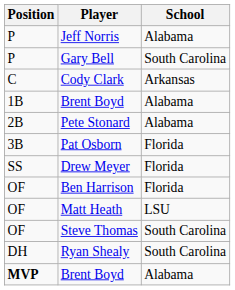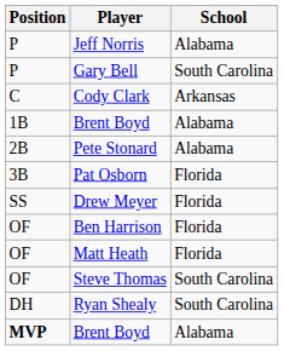Matt Heath | School: LSU -> Florida
